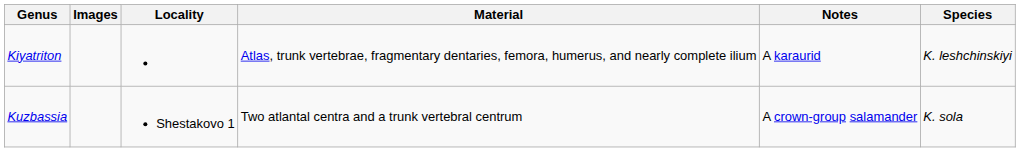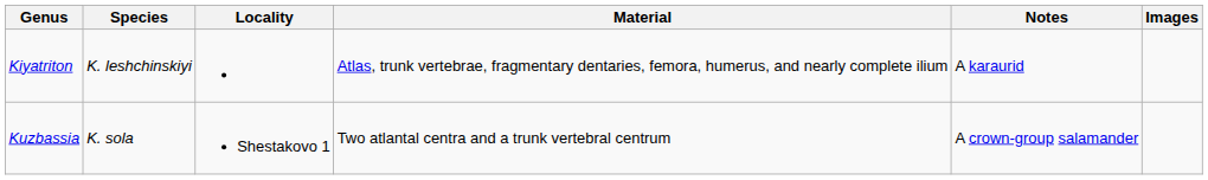columns swapped: Species <-> Images
